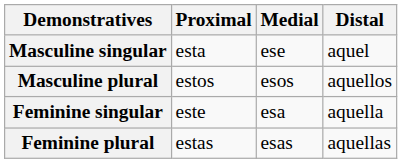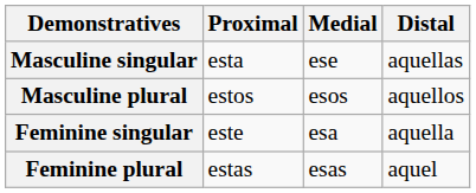Masculine singular | Distal: aquel -> aquellas
Feminine plural | Distal: aquellas -> aquel
